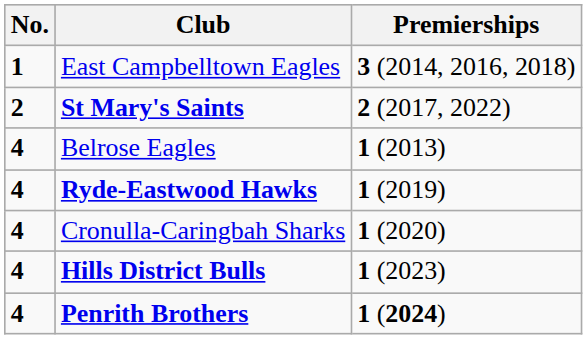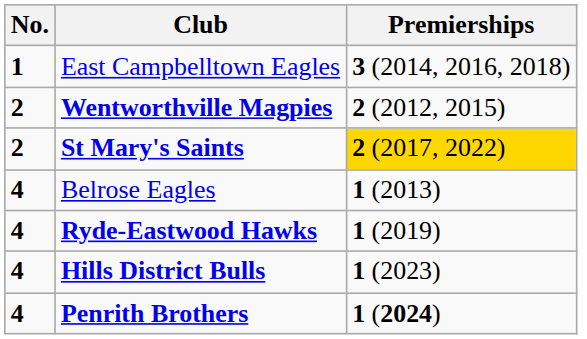+ row: 2 | Wentworthville Magpies | 2 (2012, 2015)
St Mary's Saints | Premierships: no background -> gold background
- row: 4 | Cronulla-Caringbah Sharks | 1 (2020)
